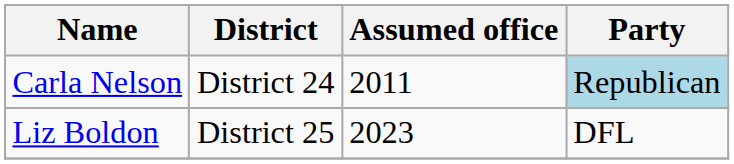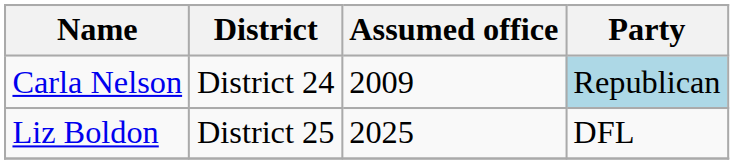Carla Nelson | Assumed office: 2011 -> 2009
Liz Boldon | Assumed office: 2023 -> 2025
